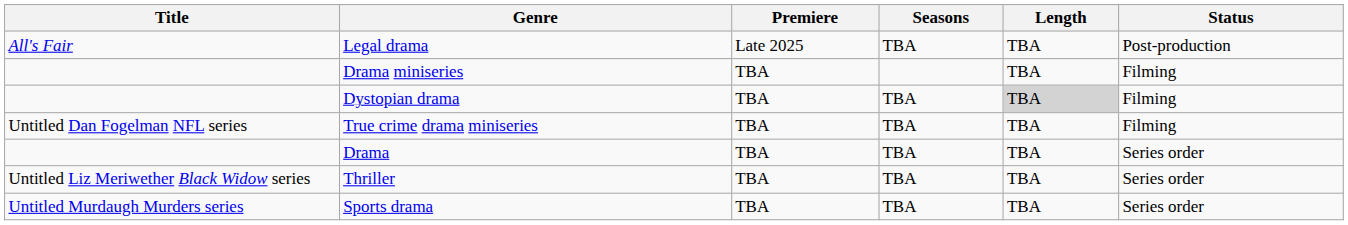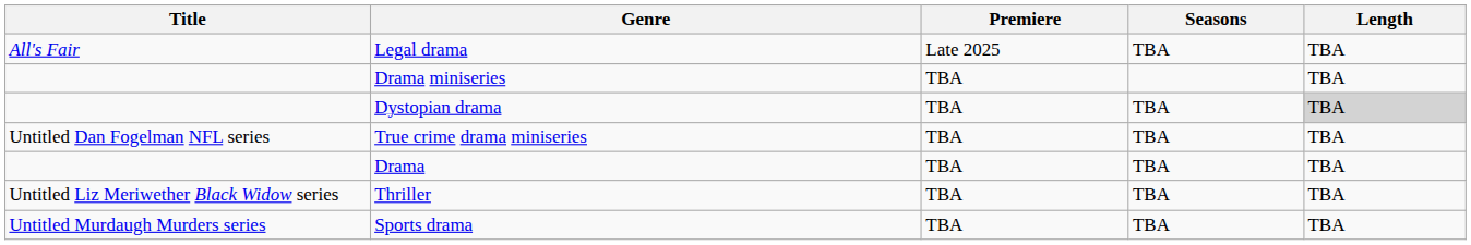- column: Status | Post-production | Filming | Filming | Filming | Series order | Series order | Series order
